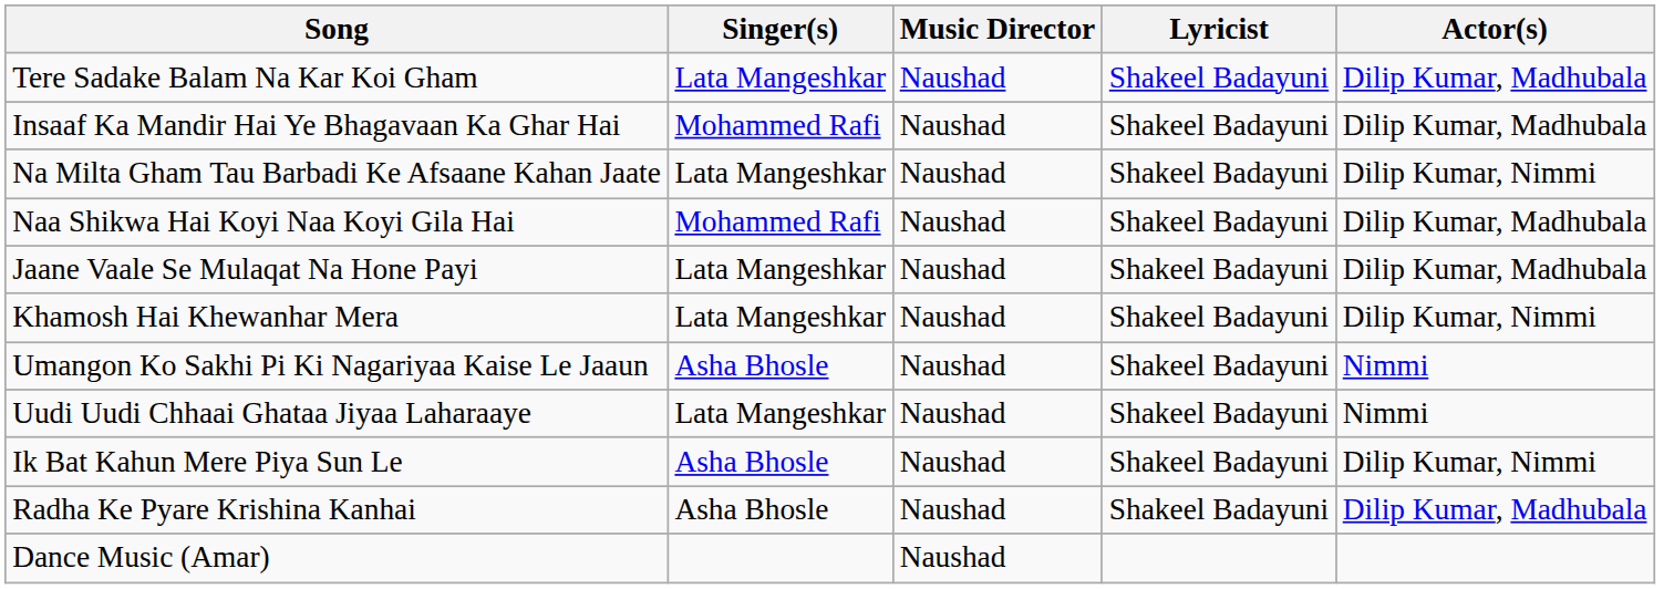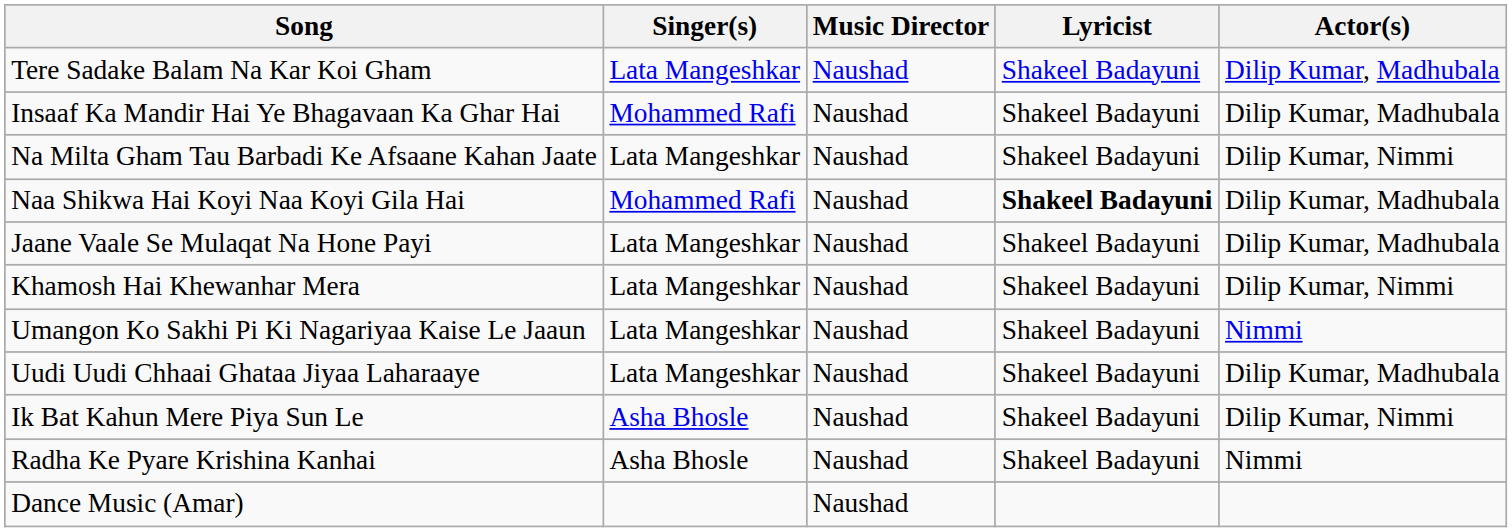Naa Shikwa Hai Koyi Naa Koyi Gila Hai | Lyricist: normal -> bold
Umangon Ko Sakhi Pi Ki Nagariyaa Kaise Le Jaaun | Singer(s): Asha Bhosle -> Lata Mangeshkar
Uudi Uudi Chhaai Ghataa Jiyaa Laharaaye | Actor(s): Nimmi -> Dilip Kumar, Madhubala
Radha Ke Pyare Krishina Kanhai | Actor(s): Dilip Kumar, Madhubala -> Nimmi
